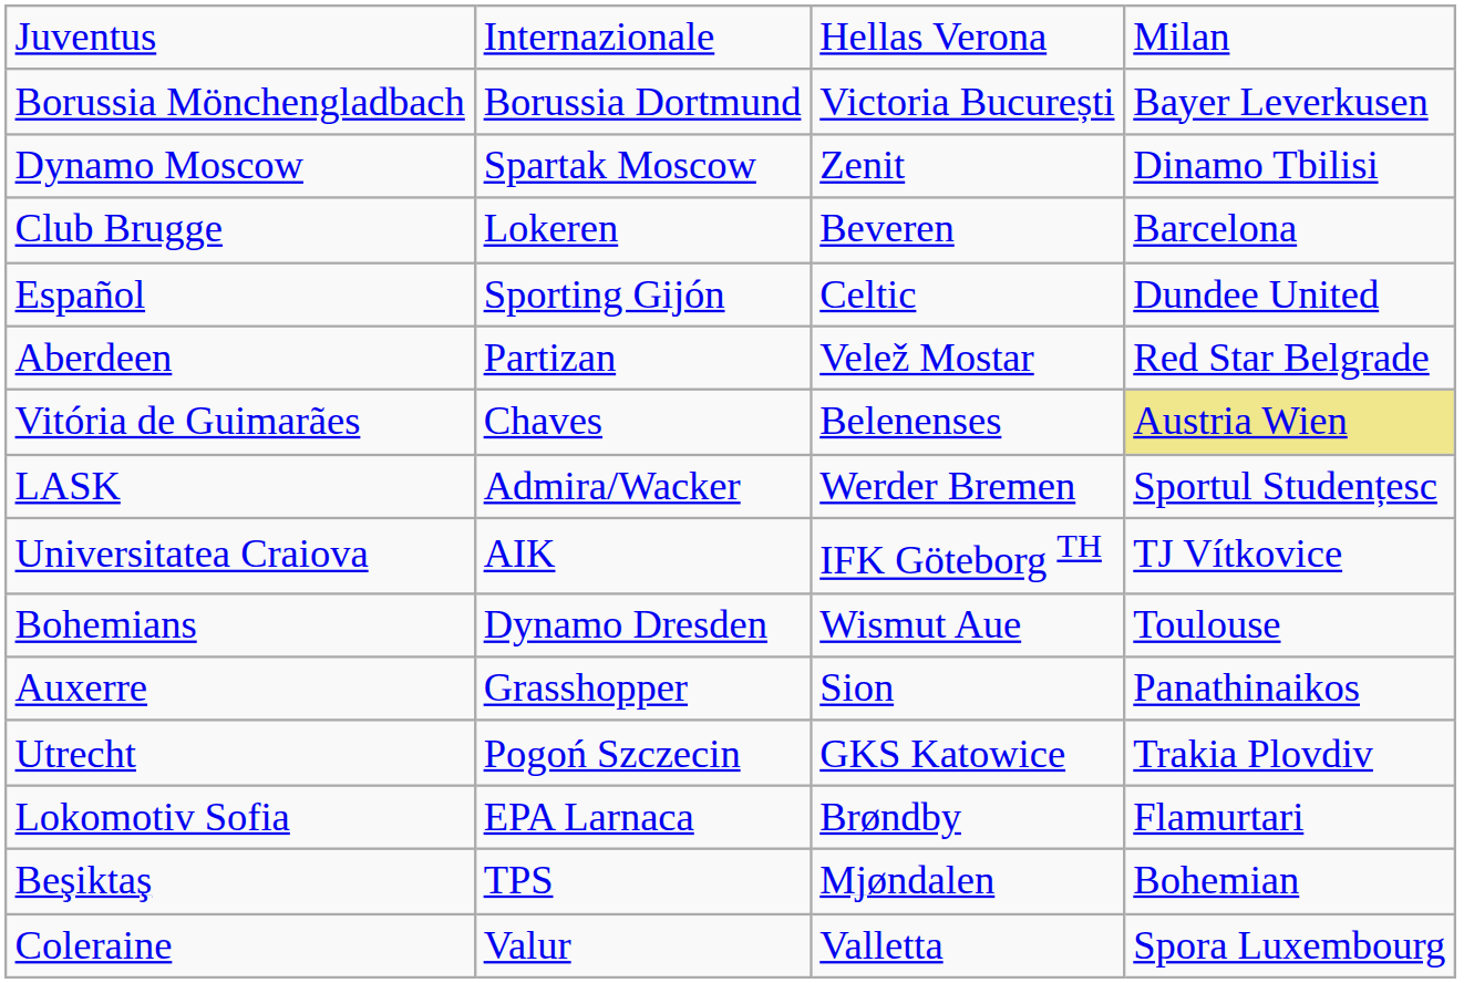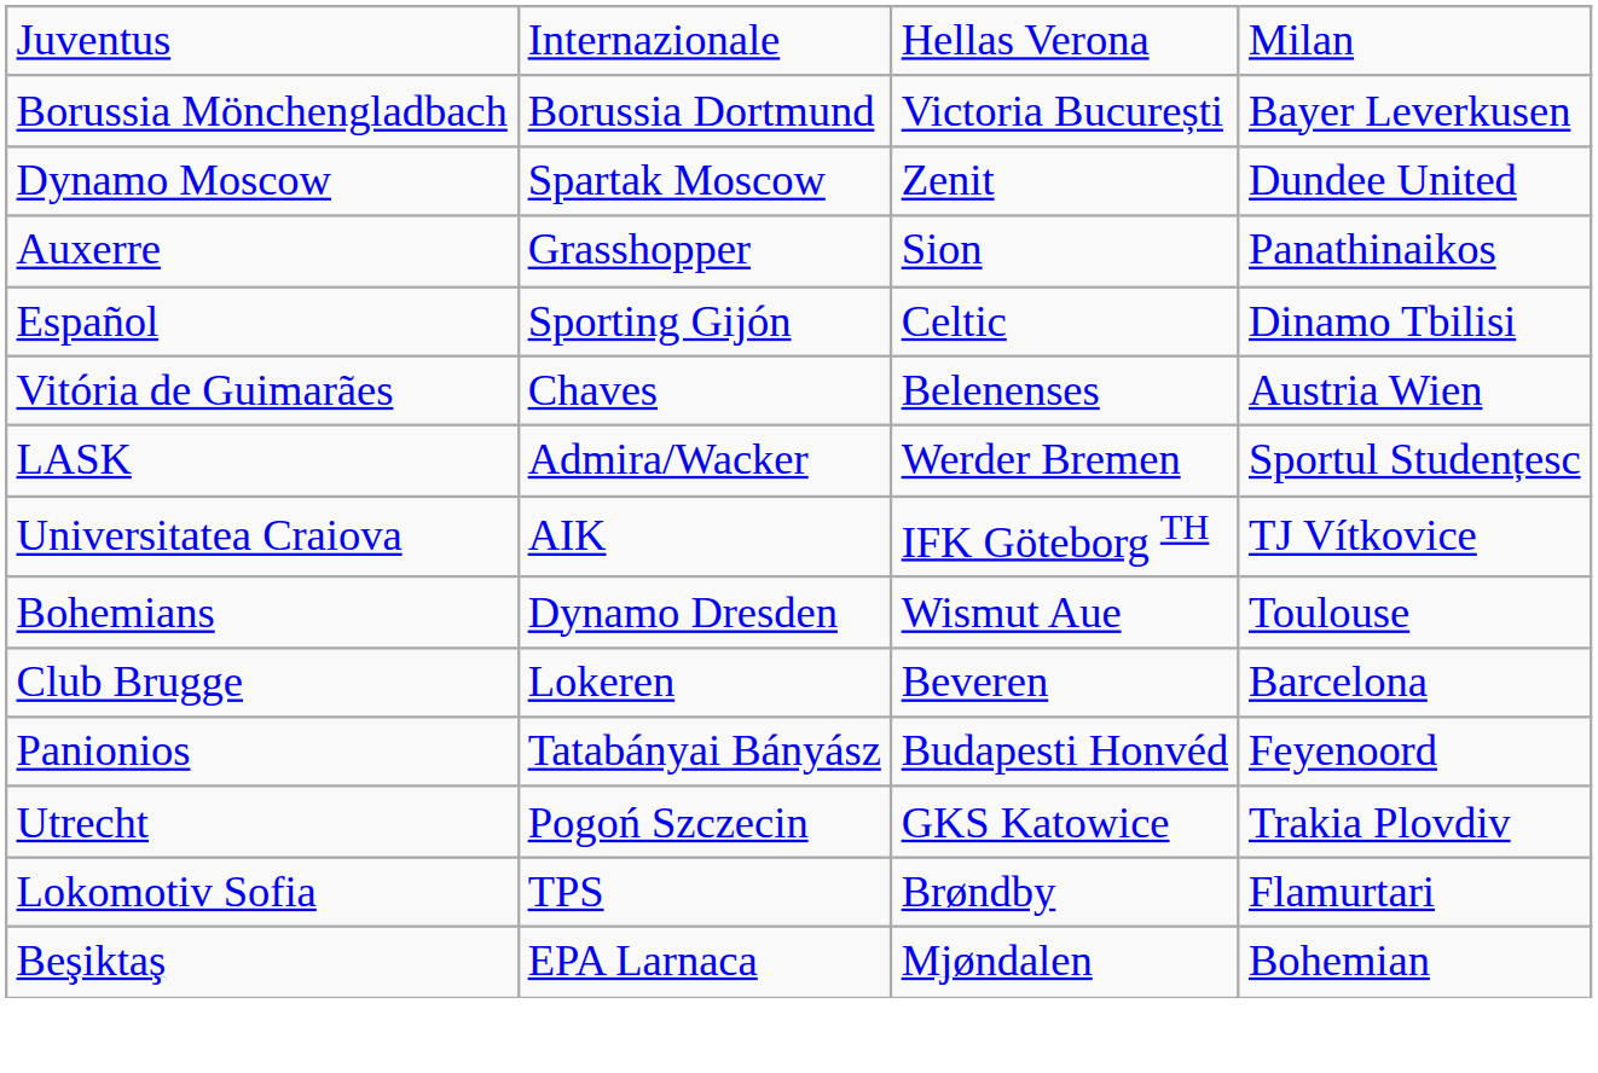Dynamo Moscow | column 4: Dinamo Tbilisi -> Dundee United
rows swapped: Club Brugge <-> Auxerre
Español | column 4: Dundee United -> Dinamo Tbilisi
- row: Aberdeen | Partizan | Velež Mostar | Red Star Belgrade
Vitória de Guimarães | column 4: khaki background -> no background
+ row: Panionios | Tatabányai Bányász | Budapesti Honvéd | Feyenoord
Lokomotiv Sofia | column 2: EPA Larnaca -> TPS
Beşiktaş | column 2: TPS -> EPA Larnaca
- row: Coleraine | Valur | Valletta | Spora Luxembourg
